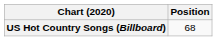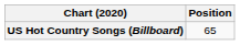US Hot Country Songs (Billboard) | Position: 68 -> 65
